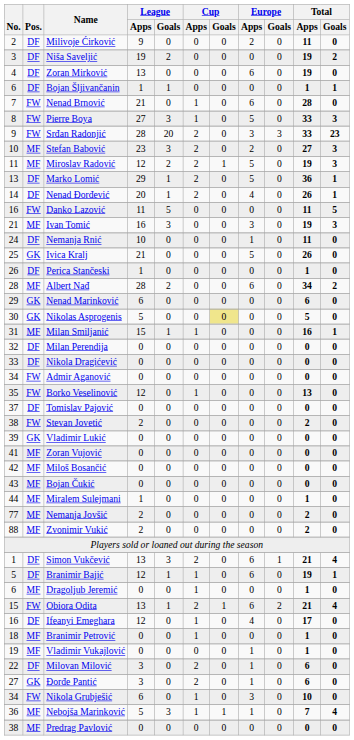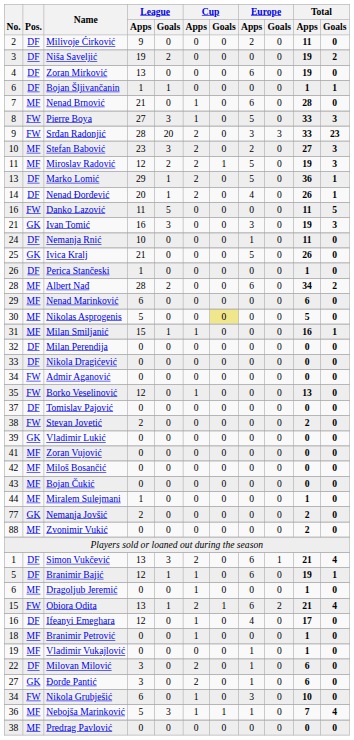Nenad Brnović | Pos.: FW -> MF
Ivan Tomić | Pos.: MF -> GK
Nenad Marinković | Pos.: GK -> MF
Nikolas Asprogenis | Pos.: GK -> MF
Nemanja Jovšić | Pos.: MF -> GK
Zvonimir Vukić | League / Apps: 2 -> 0
